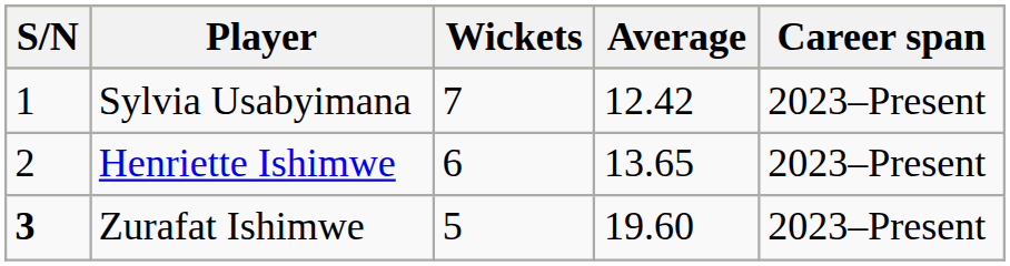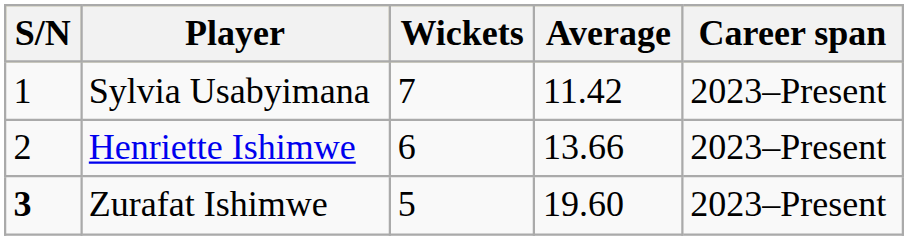Sylvia Usabyimana | Average: 12.42 -> 11.42
Henriette Ishimwe | Average: 13.65 -> 13.66
